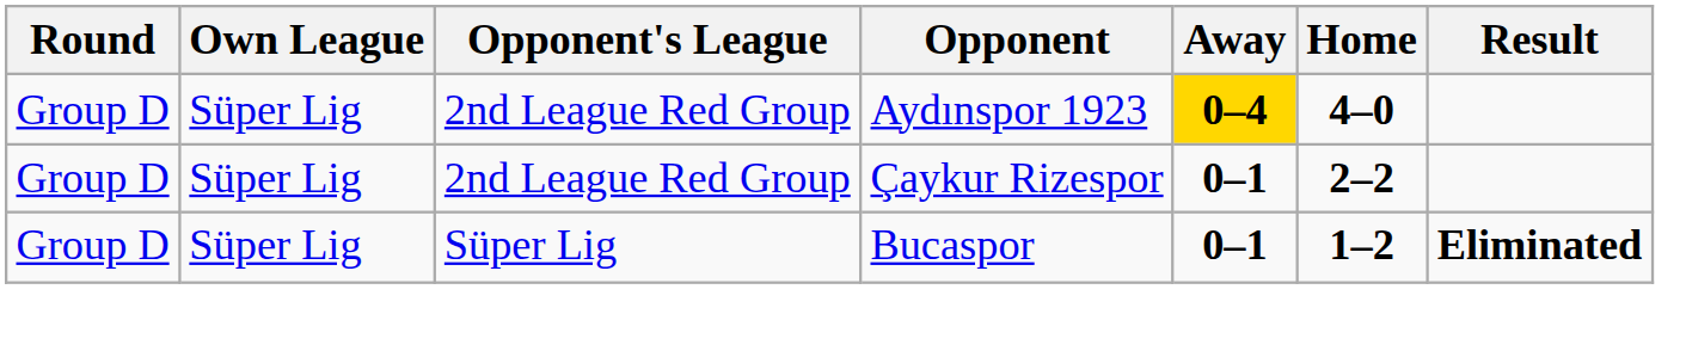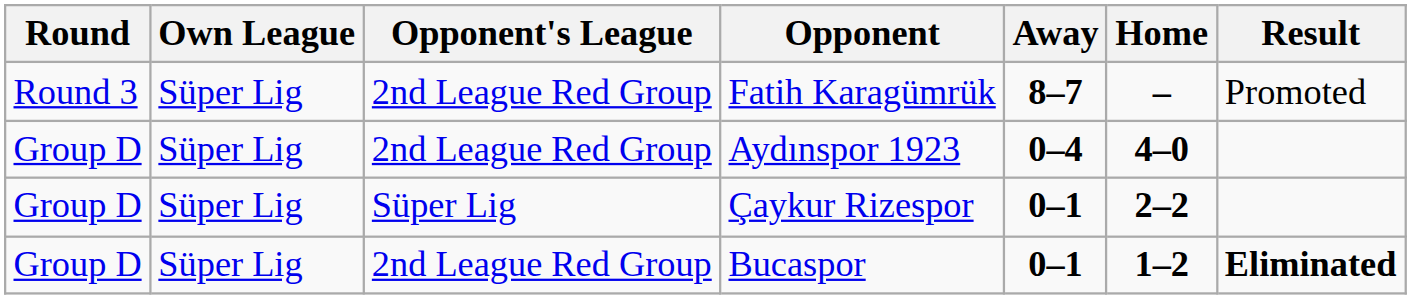+ row: Round 3 | Süper Lig | 2nd League Red Group | Fatih Karagümrük | 8–7 | – | Promoted
Aydınspor 1923 | Away: gold background -> no background
Çaykur Rizespor | Opponent's League: 2nd League Red Group -> Süper Lig
Bucaspor | Opponent's League: Süper Lig -> 2nd League Red Group
